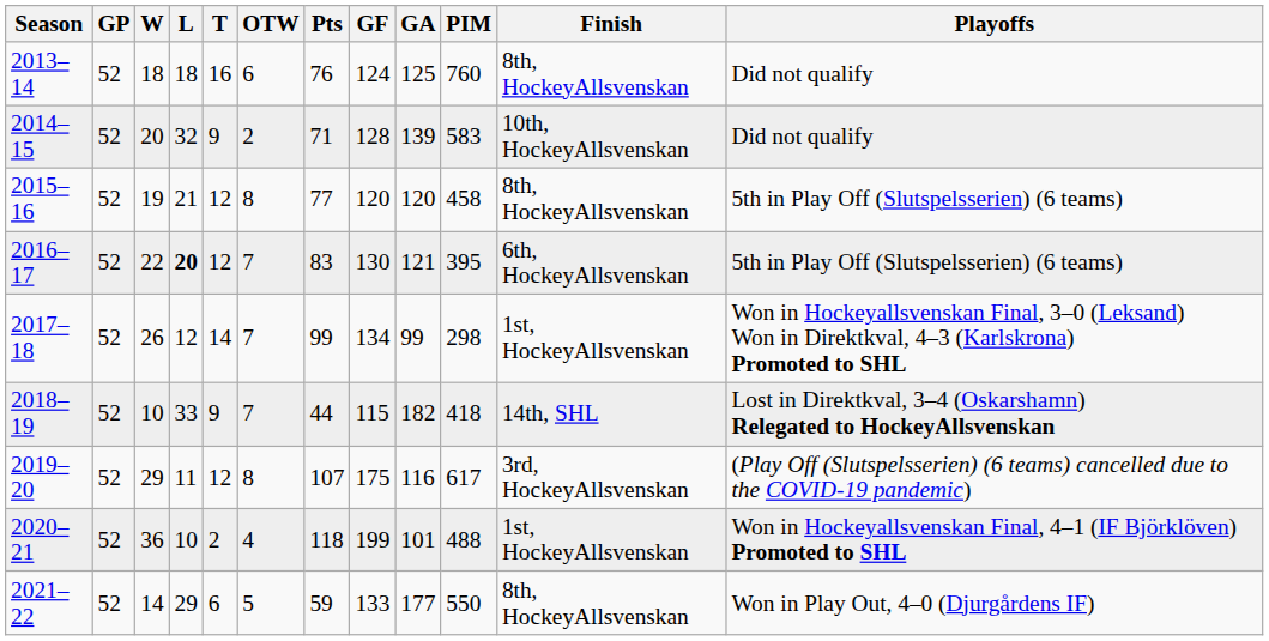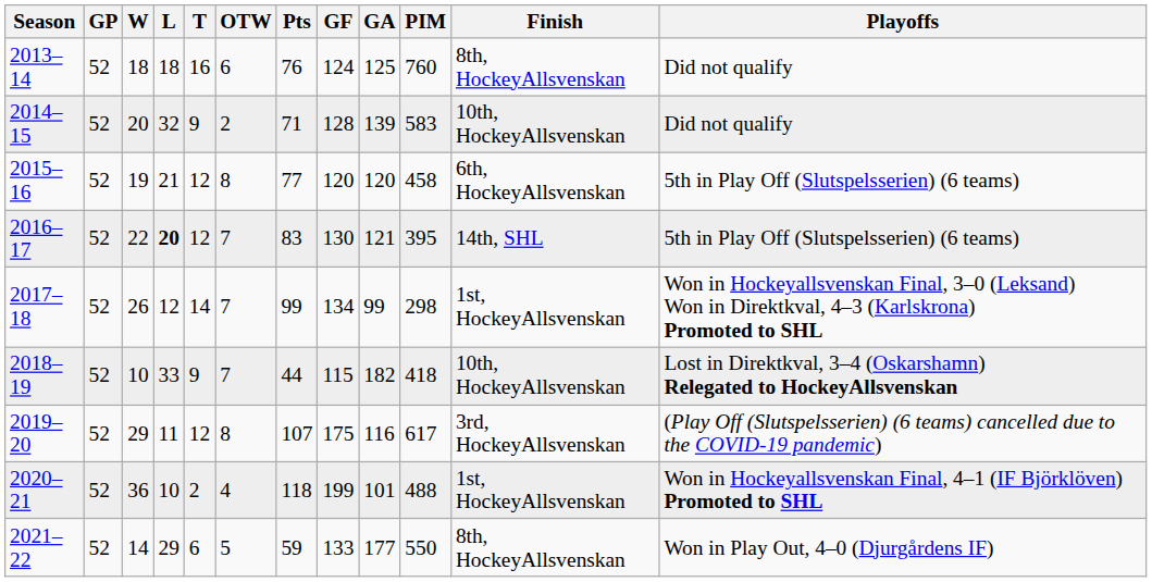2015–16 | Finish: 8th, HockeyAllsvenskan -> 6th, HockeyAllsvenskan
2016–17 | Finish: 6th, HockeyAllsvenskan -> 14th, SHL
2018–19 | Finish: 14th, SHL -> 10th, HockeyAllsvenskan
